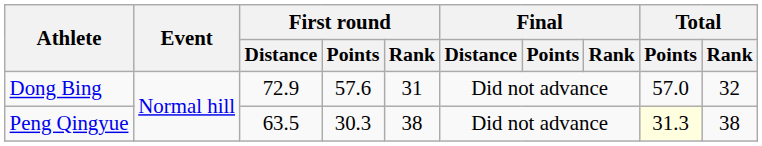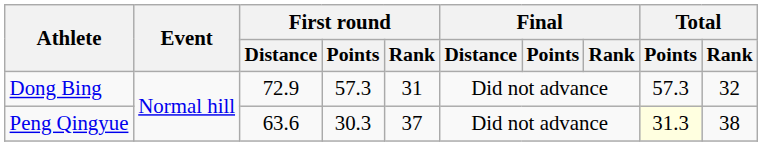Dong Bing | First round / Points: 57.6 -> 57.3
Dong Bing | Total / Points: 57.0 -> 57.3
Peng Qingyue | First round / Distance: 63.5 -> 63.6
Peng Qingyue | First round / Rank: 38 -> 37
